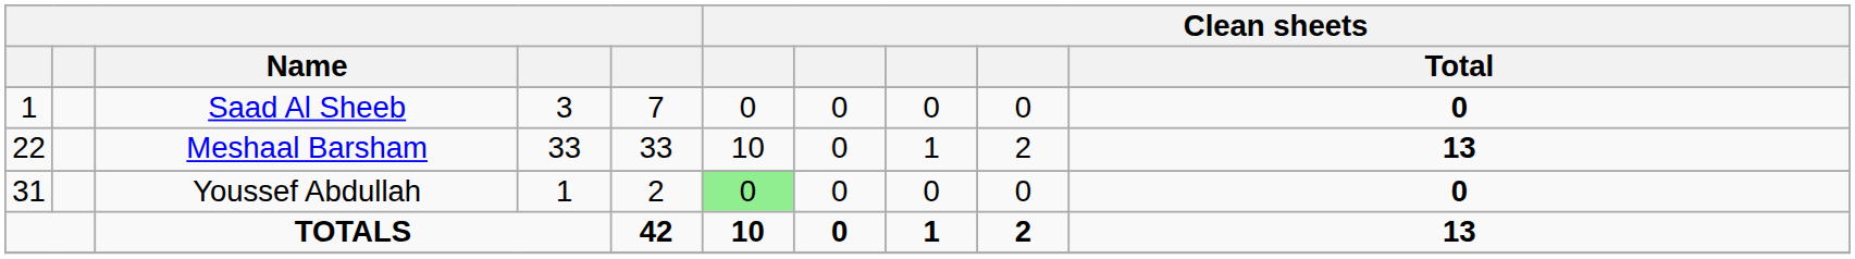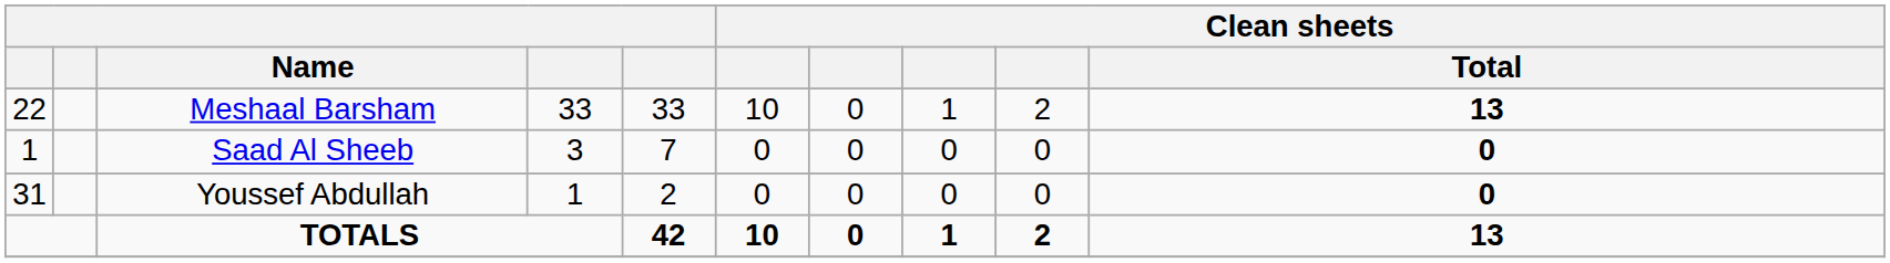rows swapped: Meshaal Barsham <-> Saad Al Sheeb
Youssef Abdullah | column 6: lightgreen background -> no background
